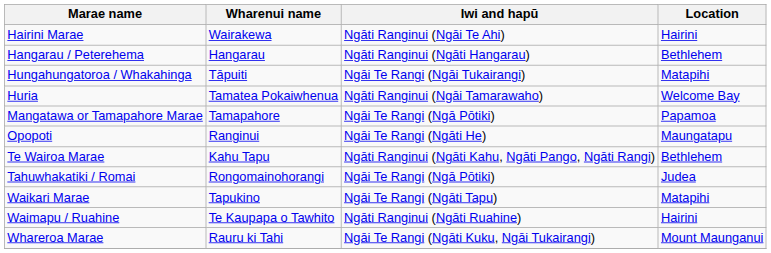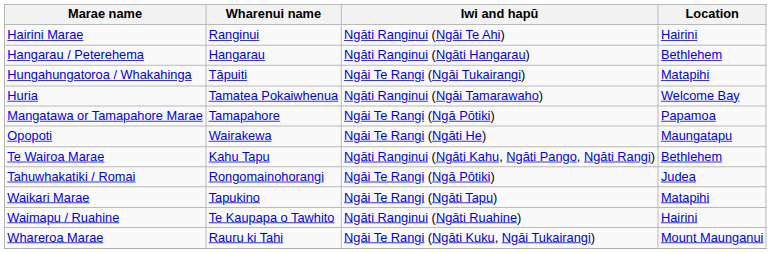Hairini Marae | Wharenui name: Wairakewa -> Ranginui
Opopoti | Wharenui name: Ranginui -> Wairakewa
